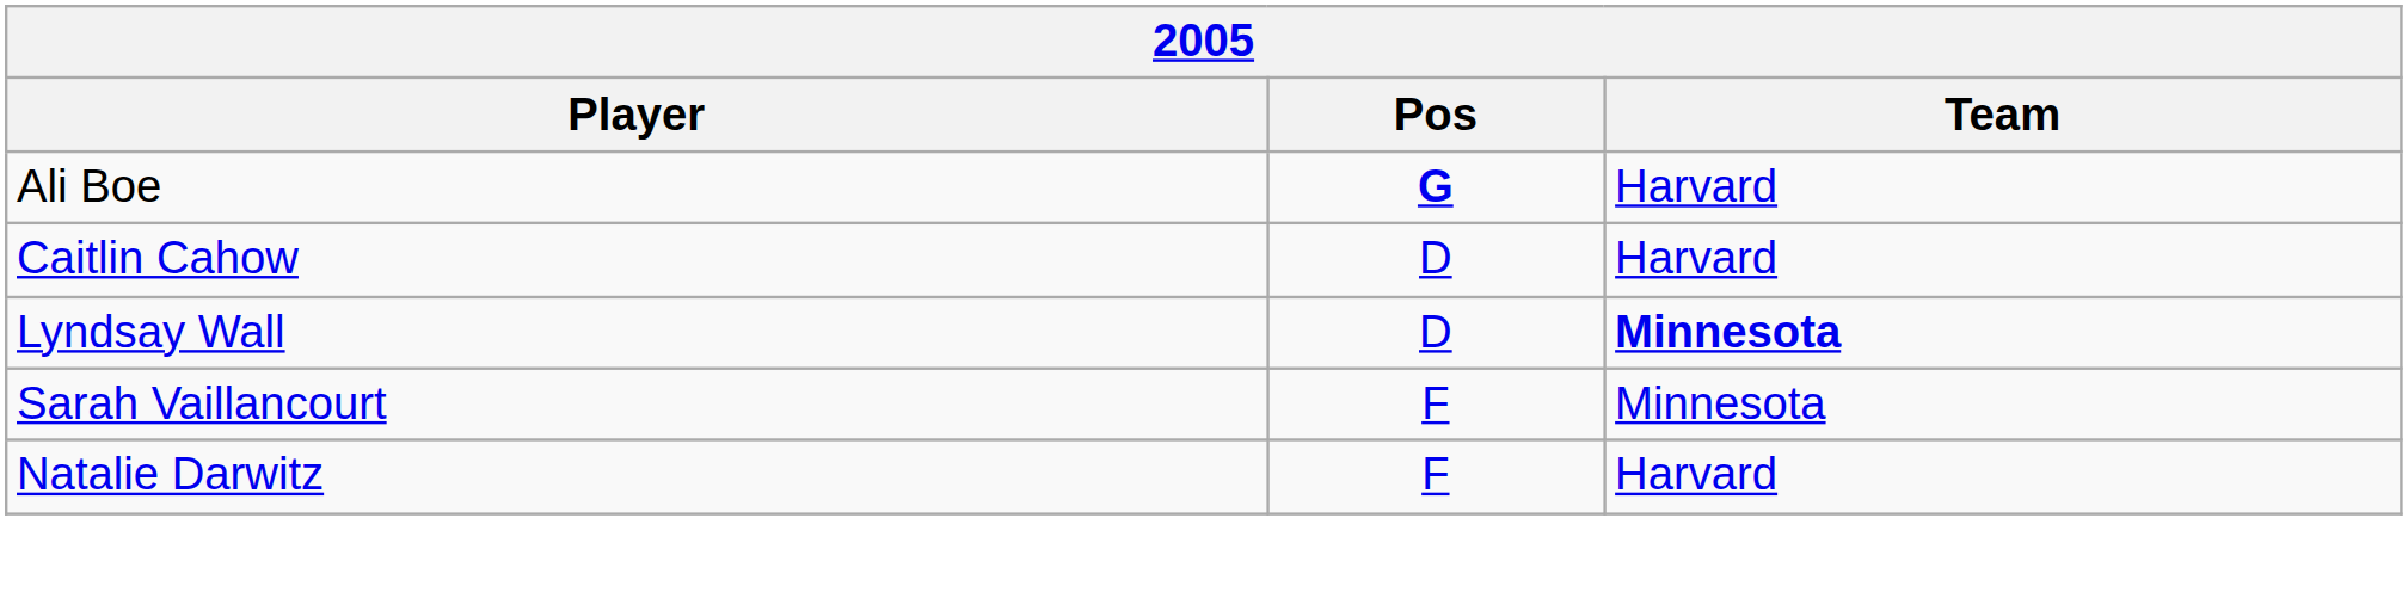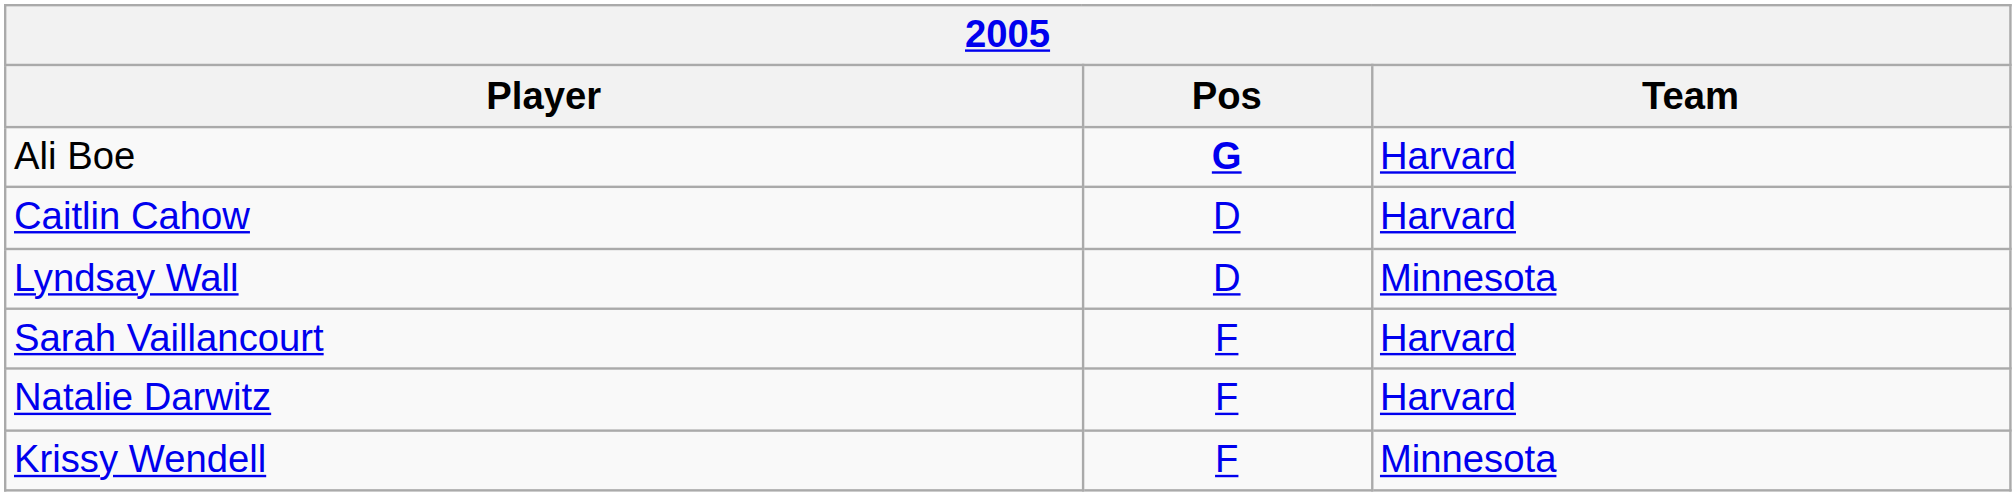Lyndsay Wall | Team: bold -> normal
Sarah Vaillancourt | Team: Minnesota -> Harvard
+ row: Krissy Wendell | F | Minnesota
